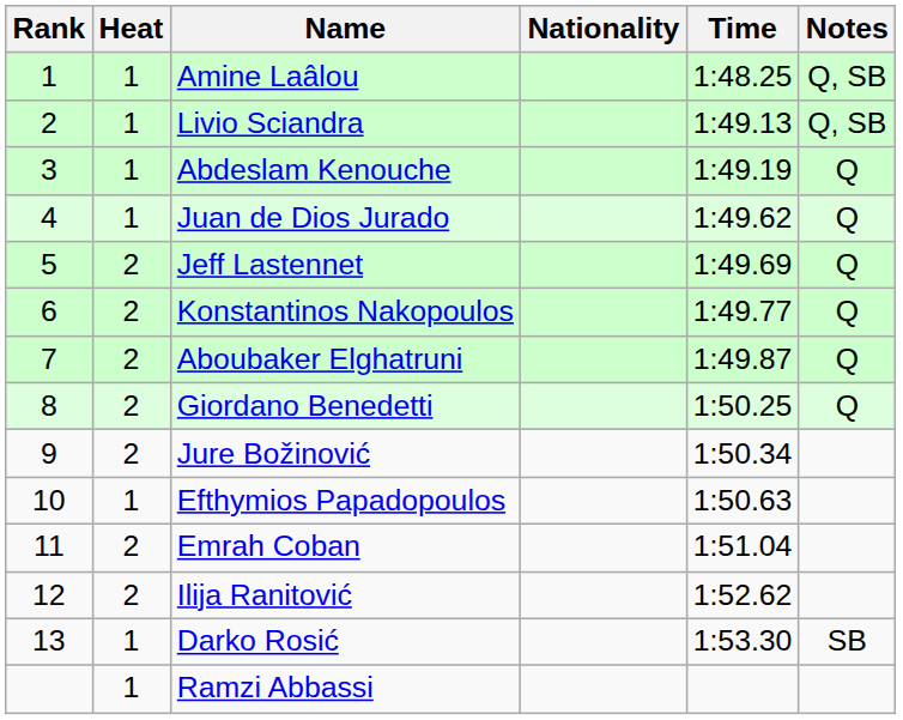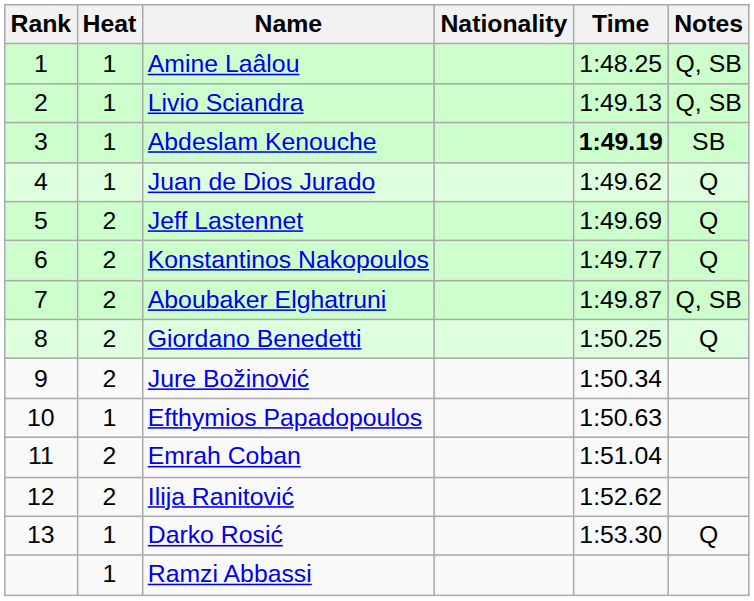Abdeslam Kenouche | Time: normal -> bold
Abdeslam Kenouche | Notes: Q -> SB
Aboubaker Elghatruni | Notes: Q -> Q, SB
Darko Rosić | Notes: SB -> Q
